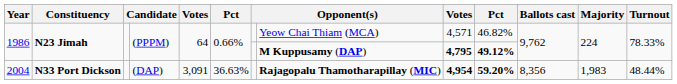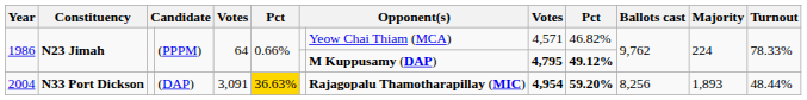2004 | column 6: no background -> gold background
2004 | Ballots cast: 8,356 -> 8,256
2004 | Majority: 1,983 -> 1,893
